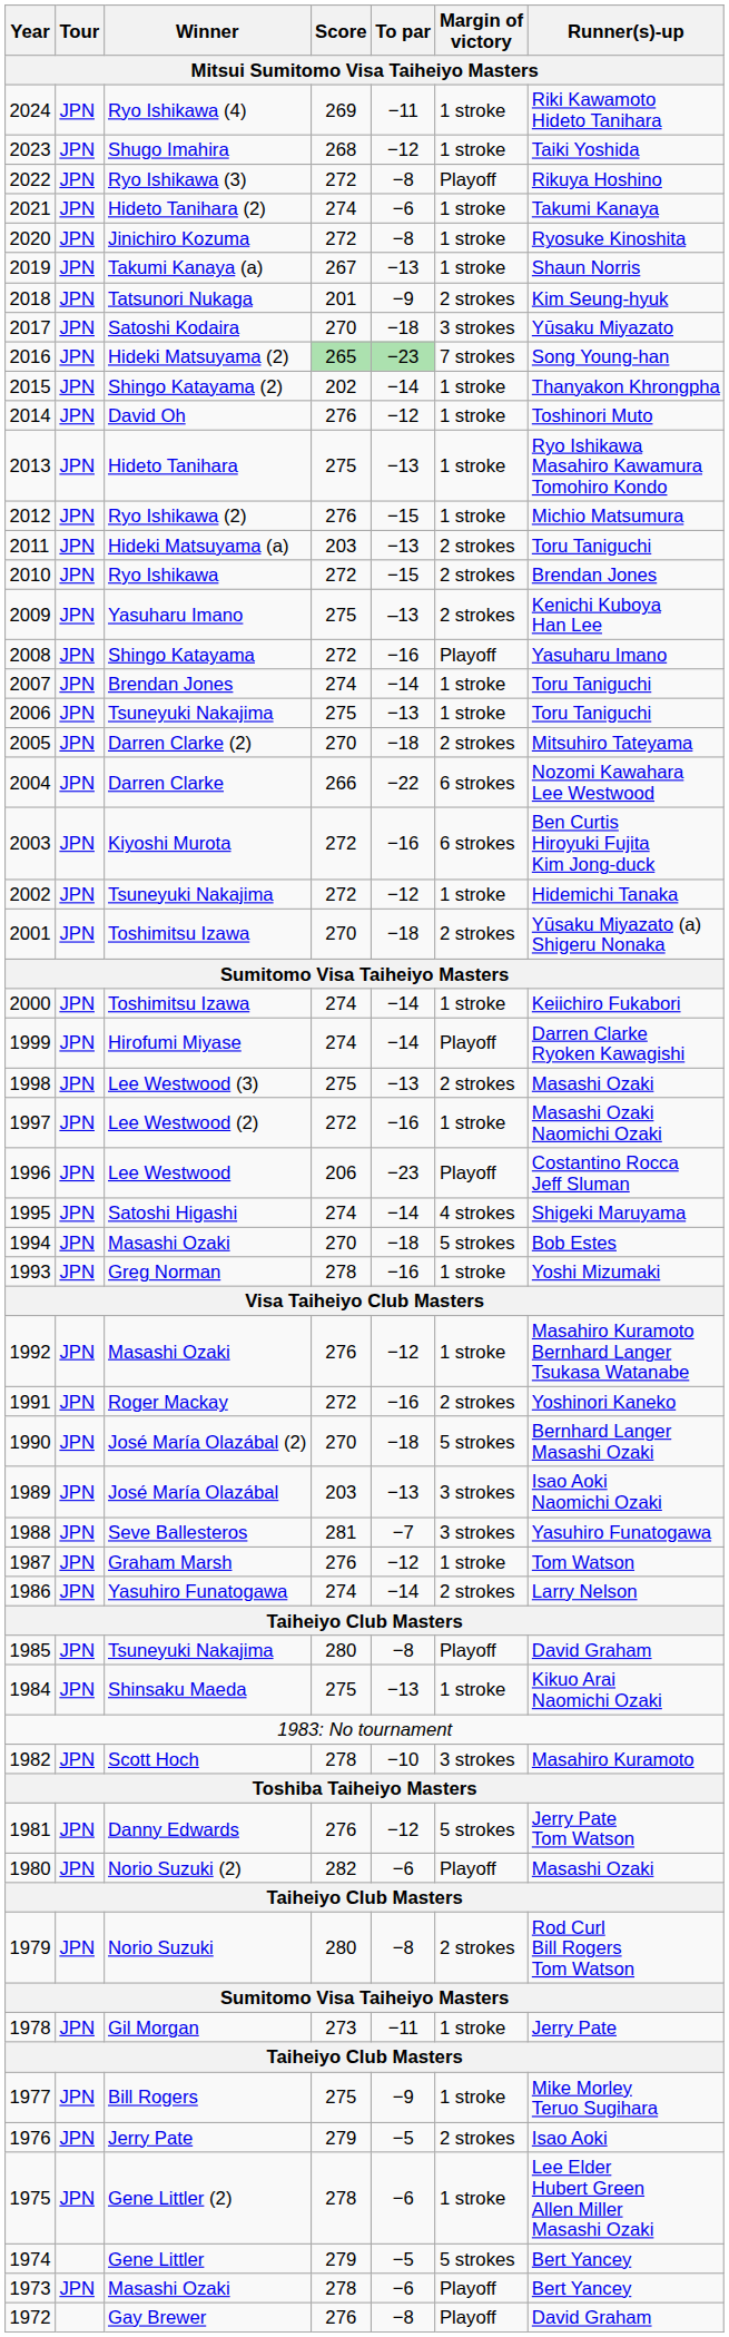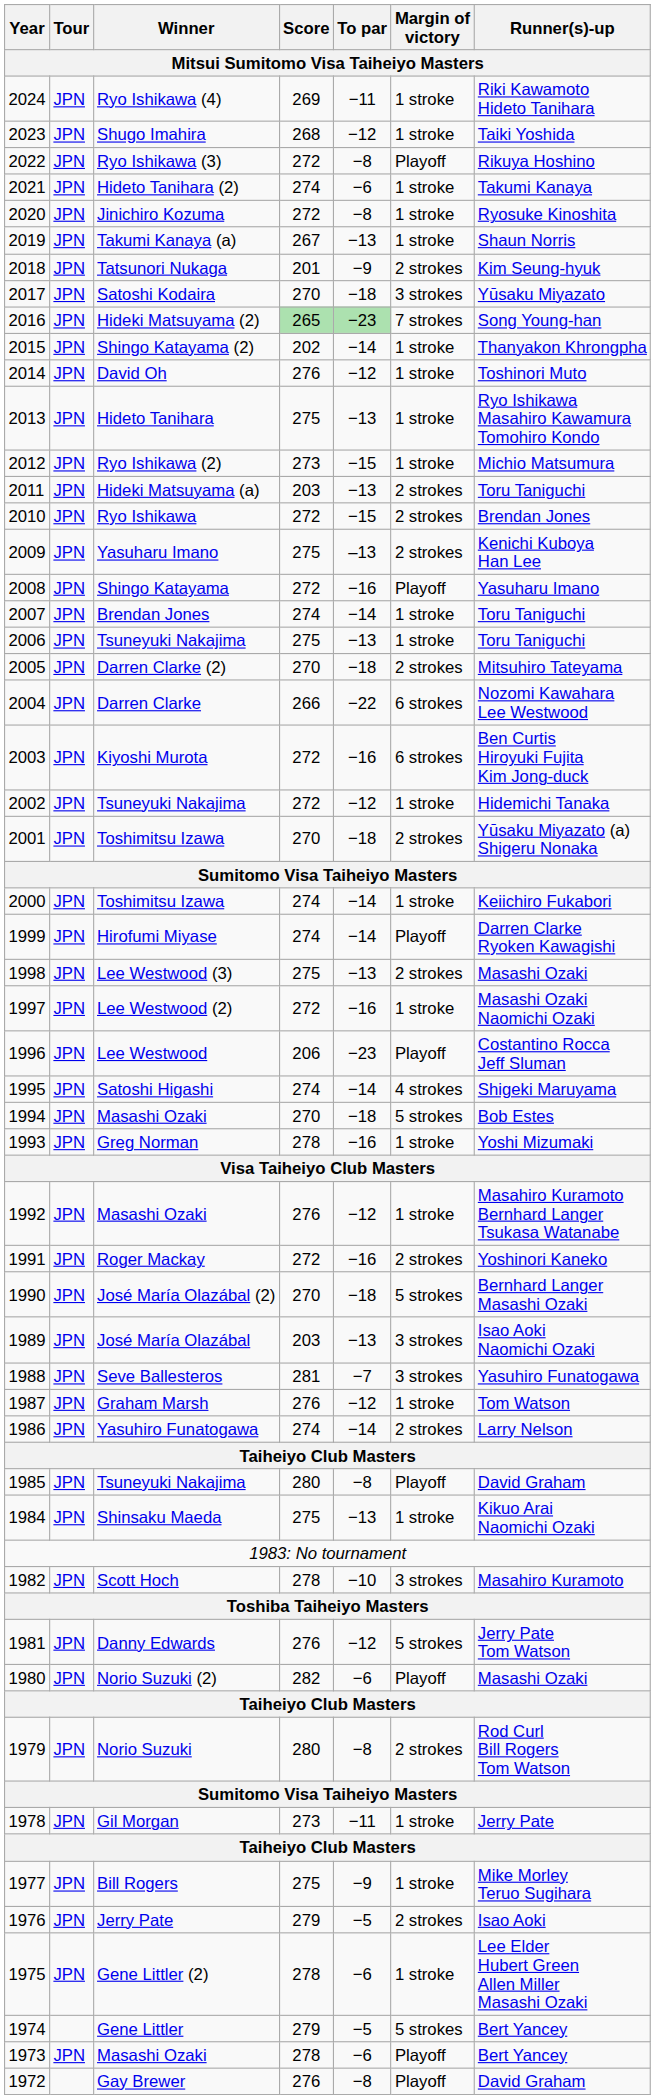Ryo Ishikawa (2) | Score: 276 -> 273
